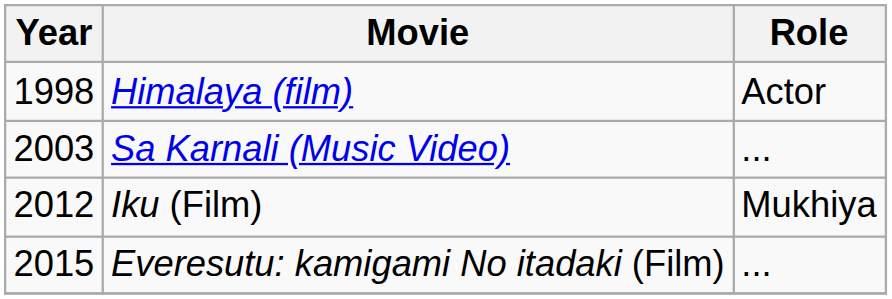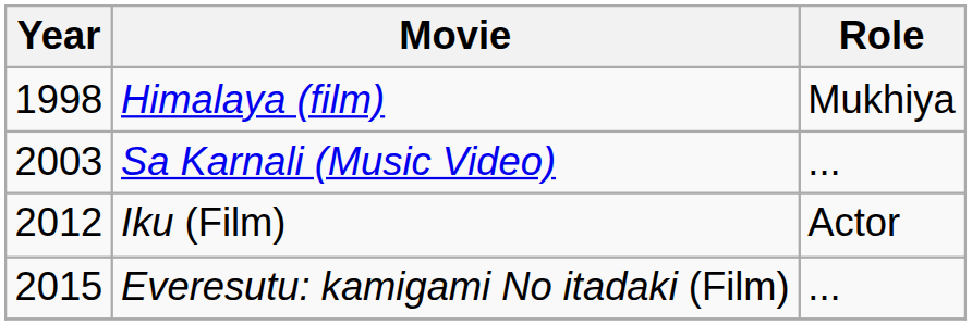Himalaya (film) | Role: Actor -> Mukhiya
Iku (Film) | Role: Mukhiya -> Actor
